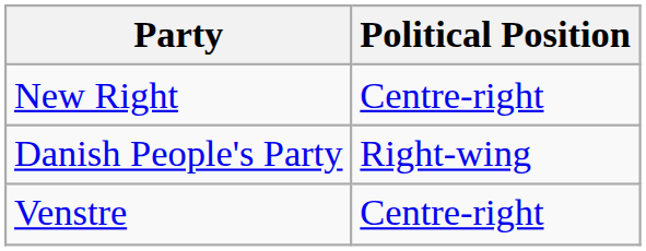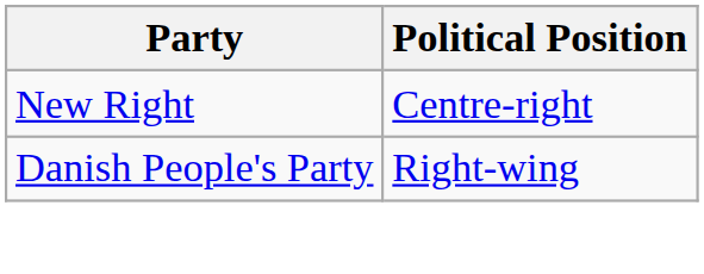- row: Venstre | Centre-right
